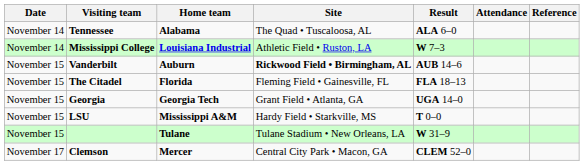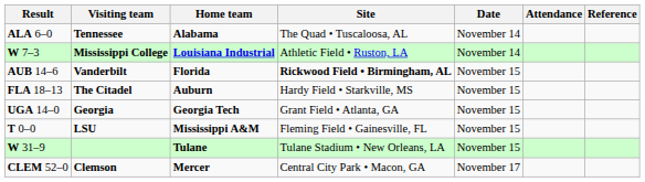columns swapped: Date <-> Result
Vanderbilt | Home team: Auburn -> Florida
The Citadel | Home team: Florida -> Auburn
The Citadel | Site: Fleming Field • Gainesville, FL -> Hardy Field • Starkville, MS
LSU | Site: Hardy Field • Starkville, MS -> Fleming Field • Gainesville, FL
